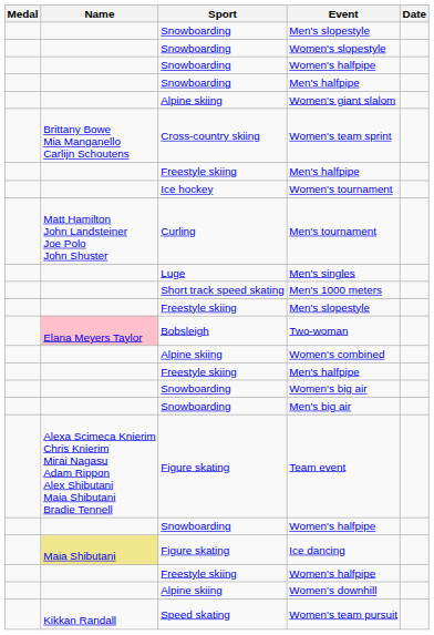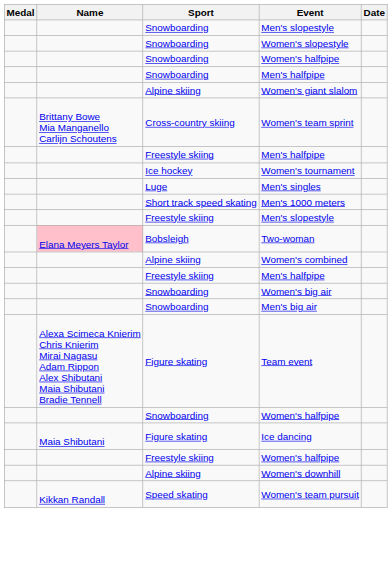- row: Matt Hamilton John Landsteiner Joe Polo John Shuster | Curling | Men's tournament
Ice dancing | Name: khaki background -> no background
